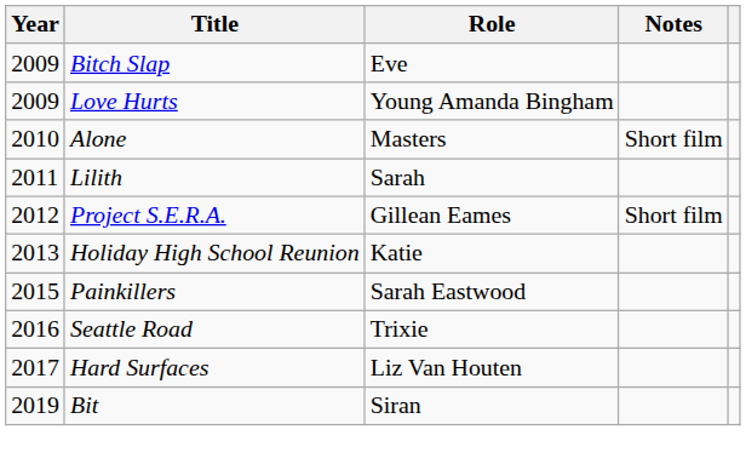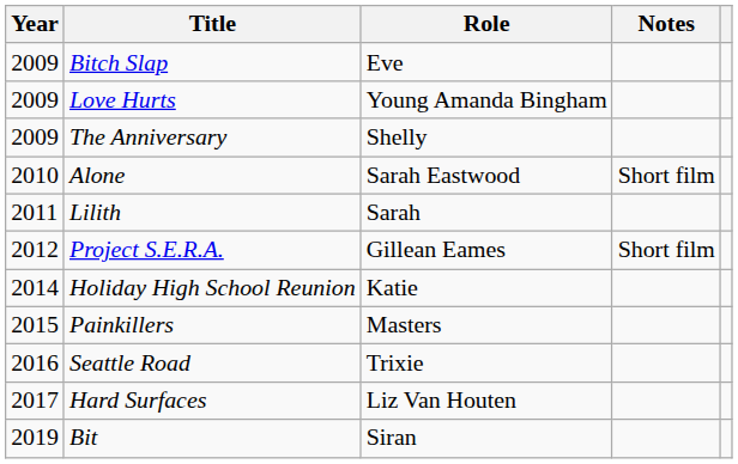+ row: 2009 | The Anniversary | Shelly
Alone | Role: Masters -> Sarah Eastwood
Holiday High School Reunion | Year: 2013 -> 2014
Painkillers | Role: Sarah Eastwood -> Masters
